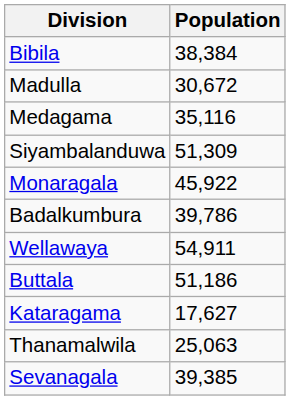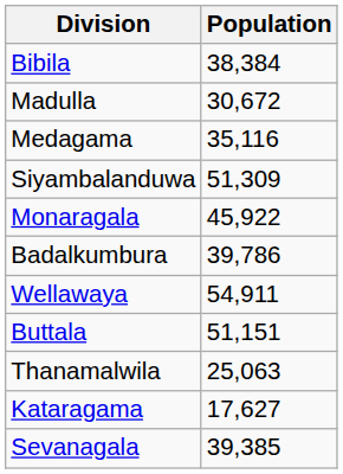Buttala | Population: 51,186 -> 51,151
rows swapped: Kataragama <-> Thanamalwila
